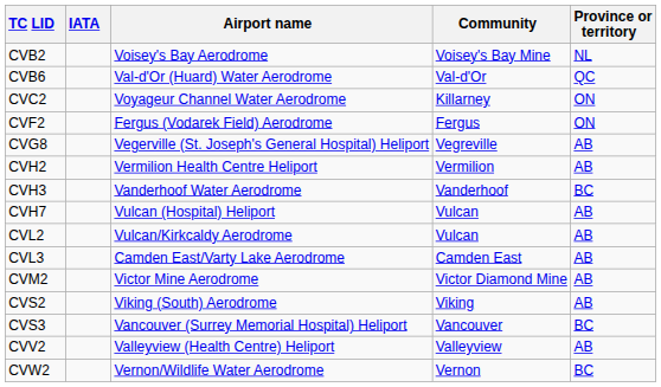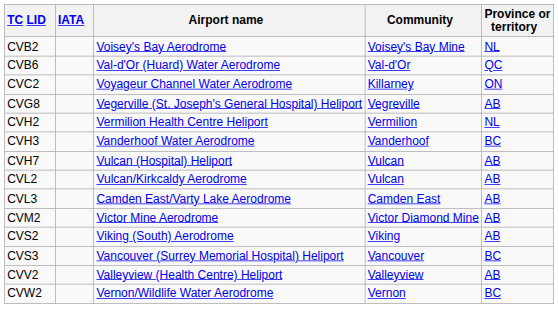- row: CVF2 | Fergus (Vodarek Field) Aerodrome | Fergus | ON
CVH2 | Province or territory: AB -> NL
